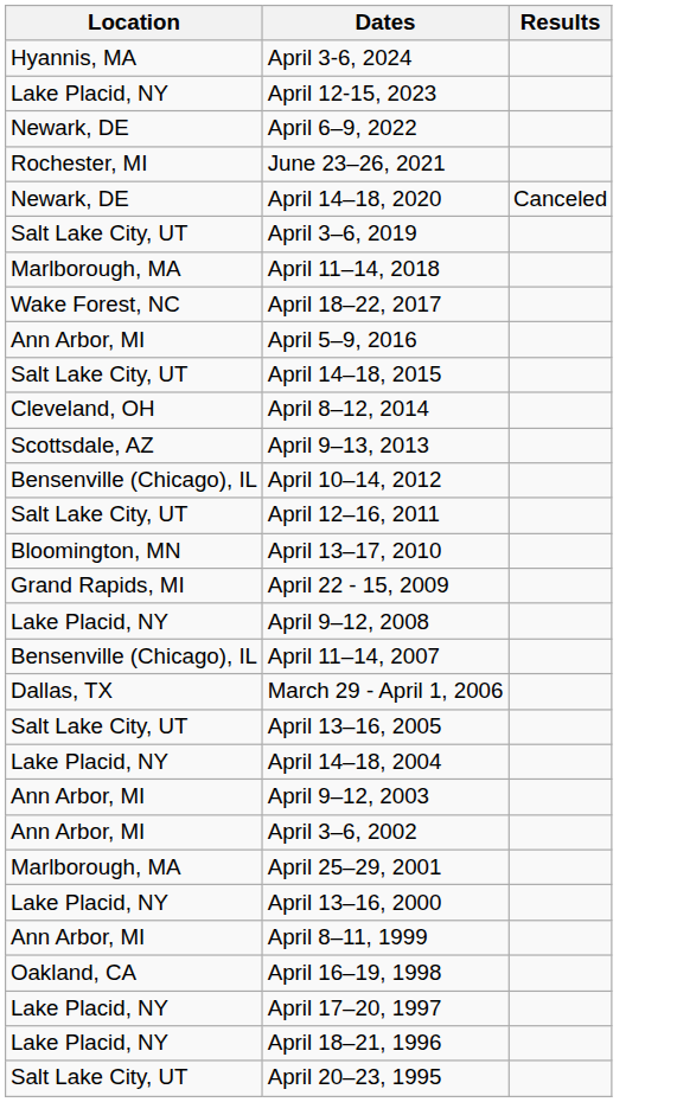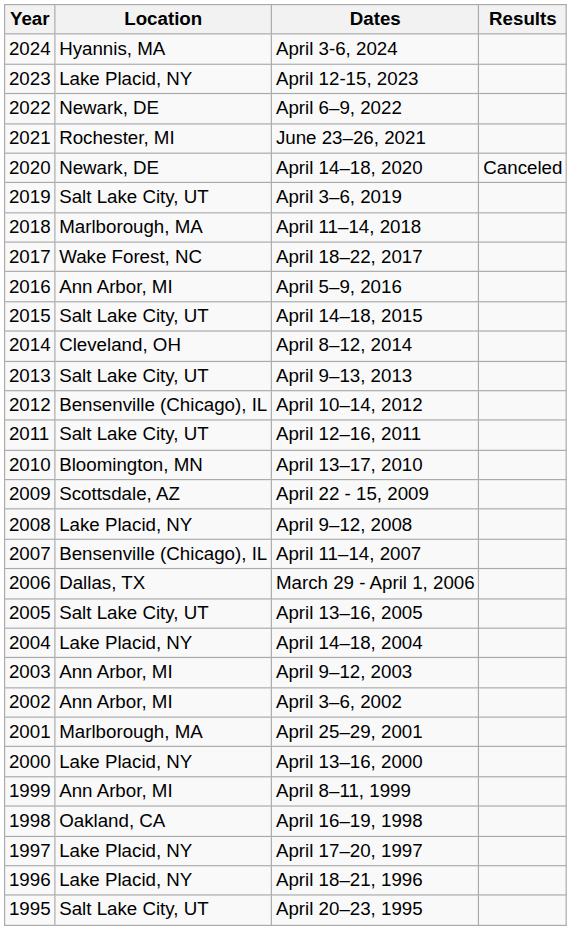+ column: Year | 2024 | 2023 | 2022 | 2021 | 2020 | 2019 | 2018 | 2017 | 2016 | 2015 | 2014 | 2013 | 2012 | 2011 | 2010 | 2009 | 2008 | 2007 | 2006 | 2005 | 2004 | 2003 | 2002 | 2001 | 2000 | 1999 | 1998 | 1997 | 1996 | 1995
April 9–13, 2013 | Location: Scottsdale, AZ -> Salt Lake City, UT
April 22 - 15, 2009 | Location: Grand Rapids, MI -> Scottsdale, AZ
